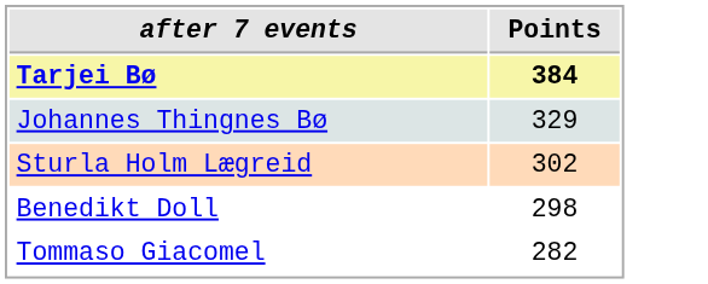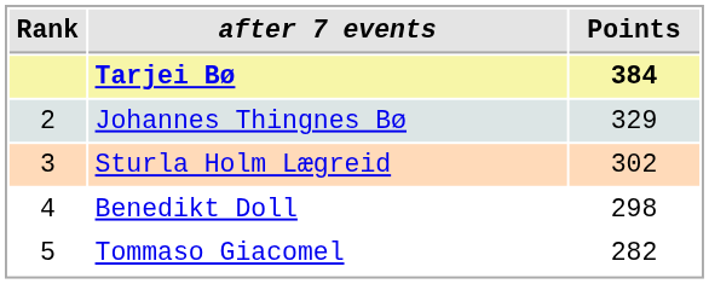+ column: Rank | 2 | 3 | 4 | 5
